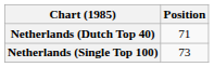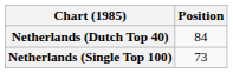Netherlands (Dutch Top 40) | Position: 71 -> 84
